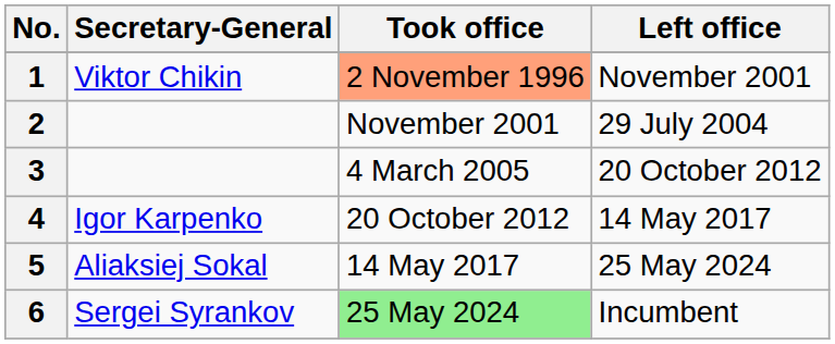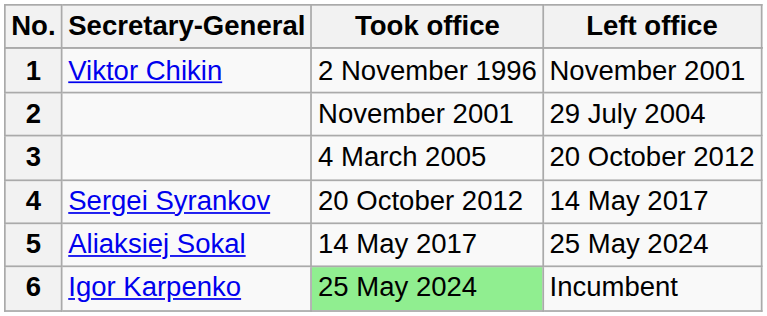1 | Took office: lightsalmon background -> no background
4 | Secretary-General: Igor Karpenko -> Sergei Syrankov
6 | Secretary-General: Sergei Syrankov -> Igor Karpenko
